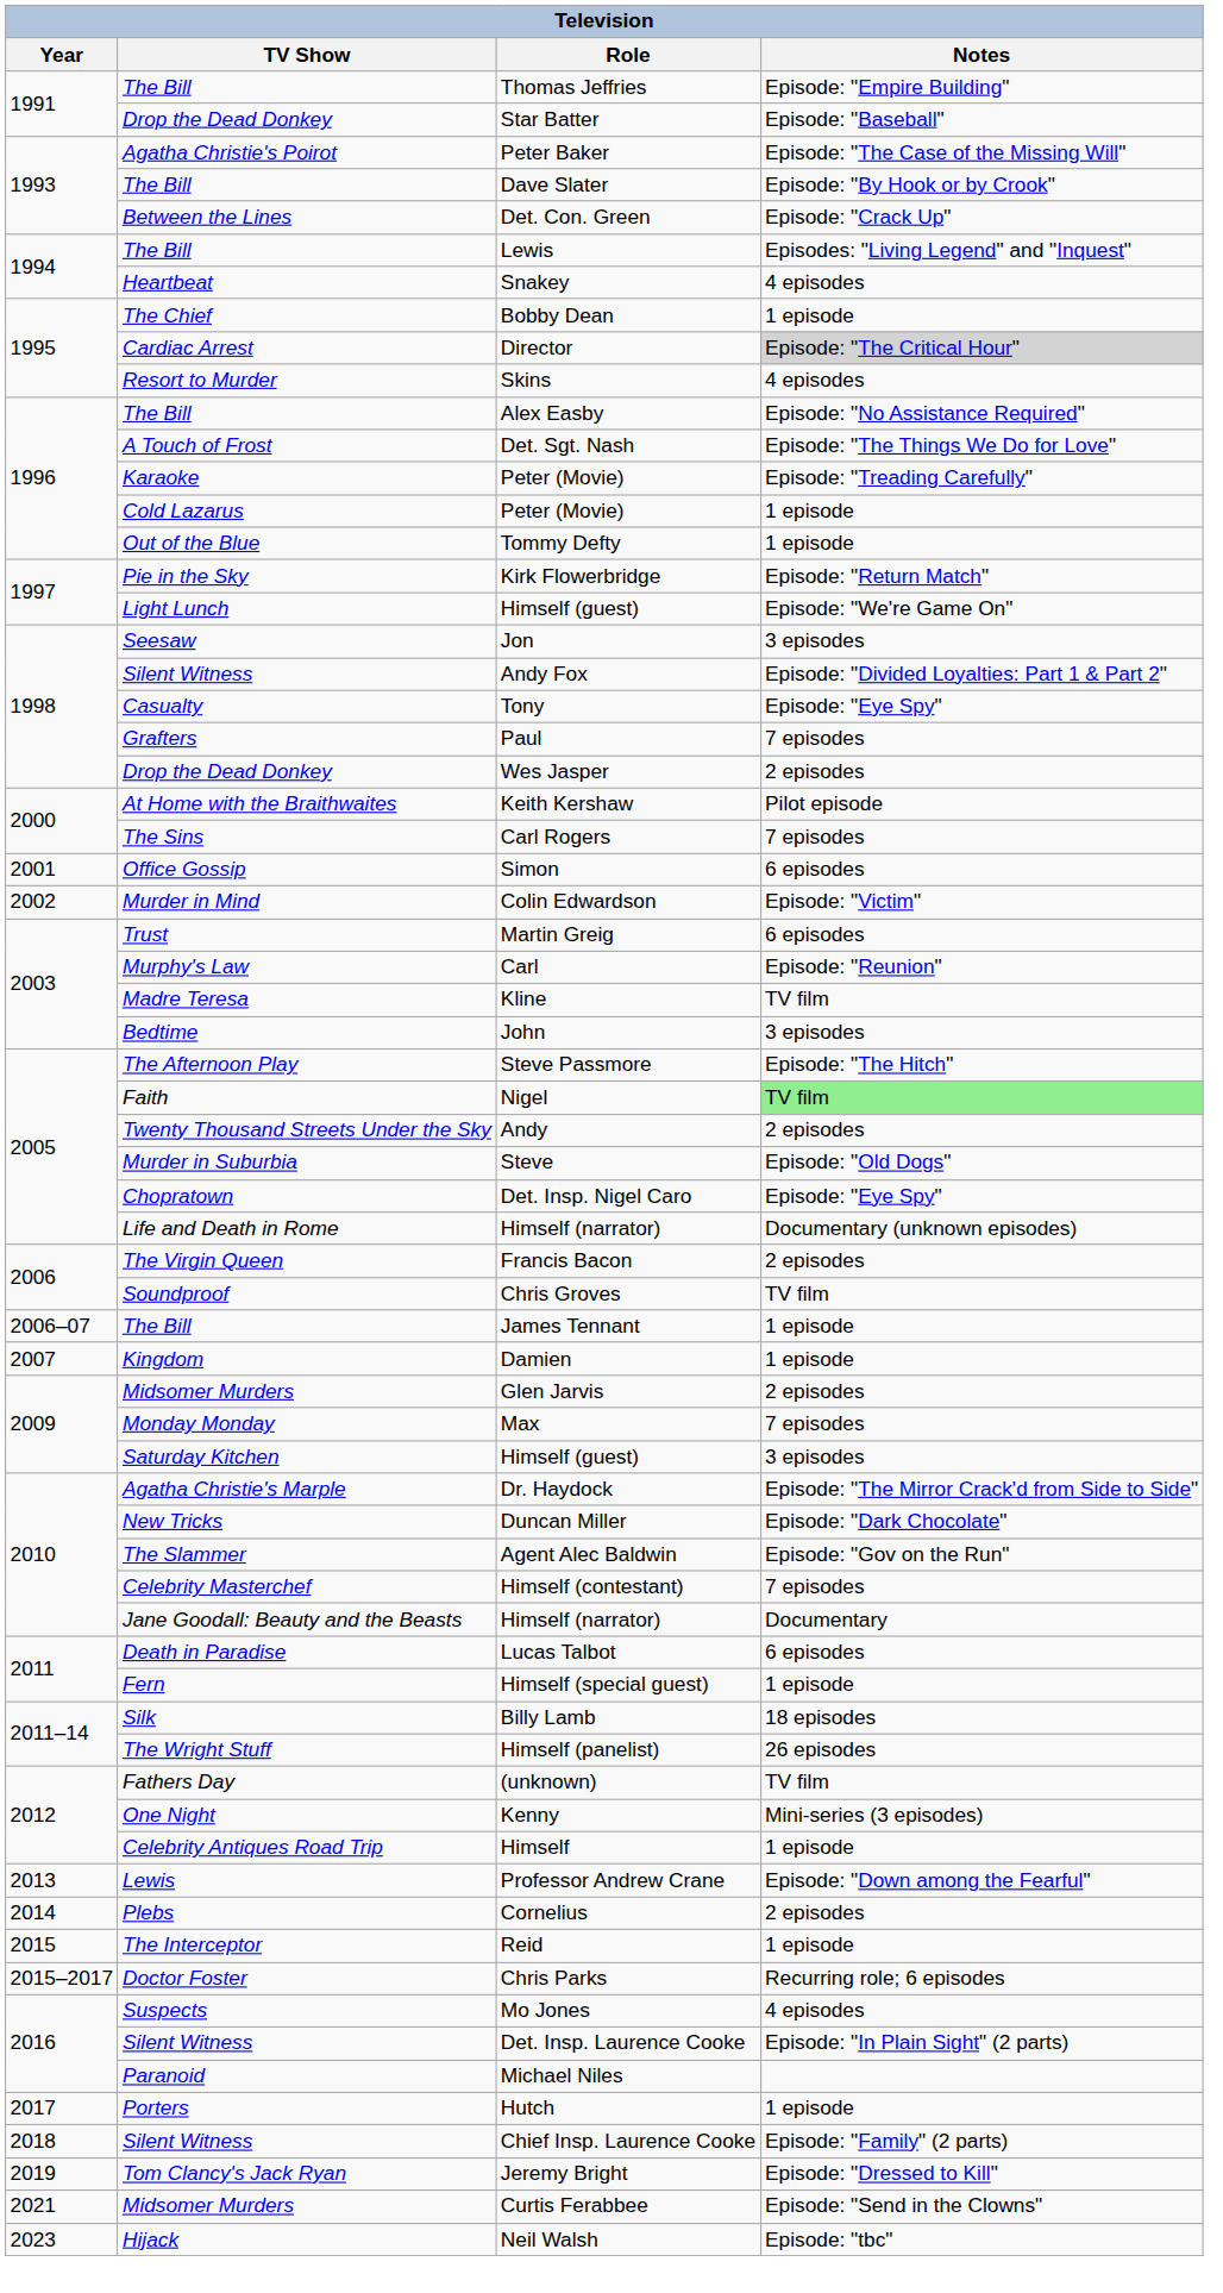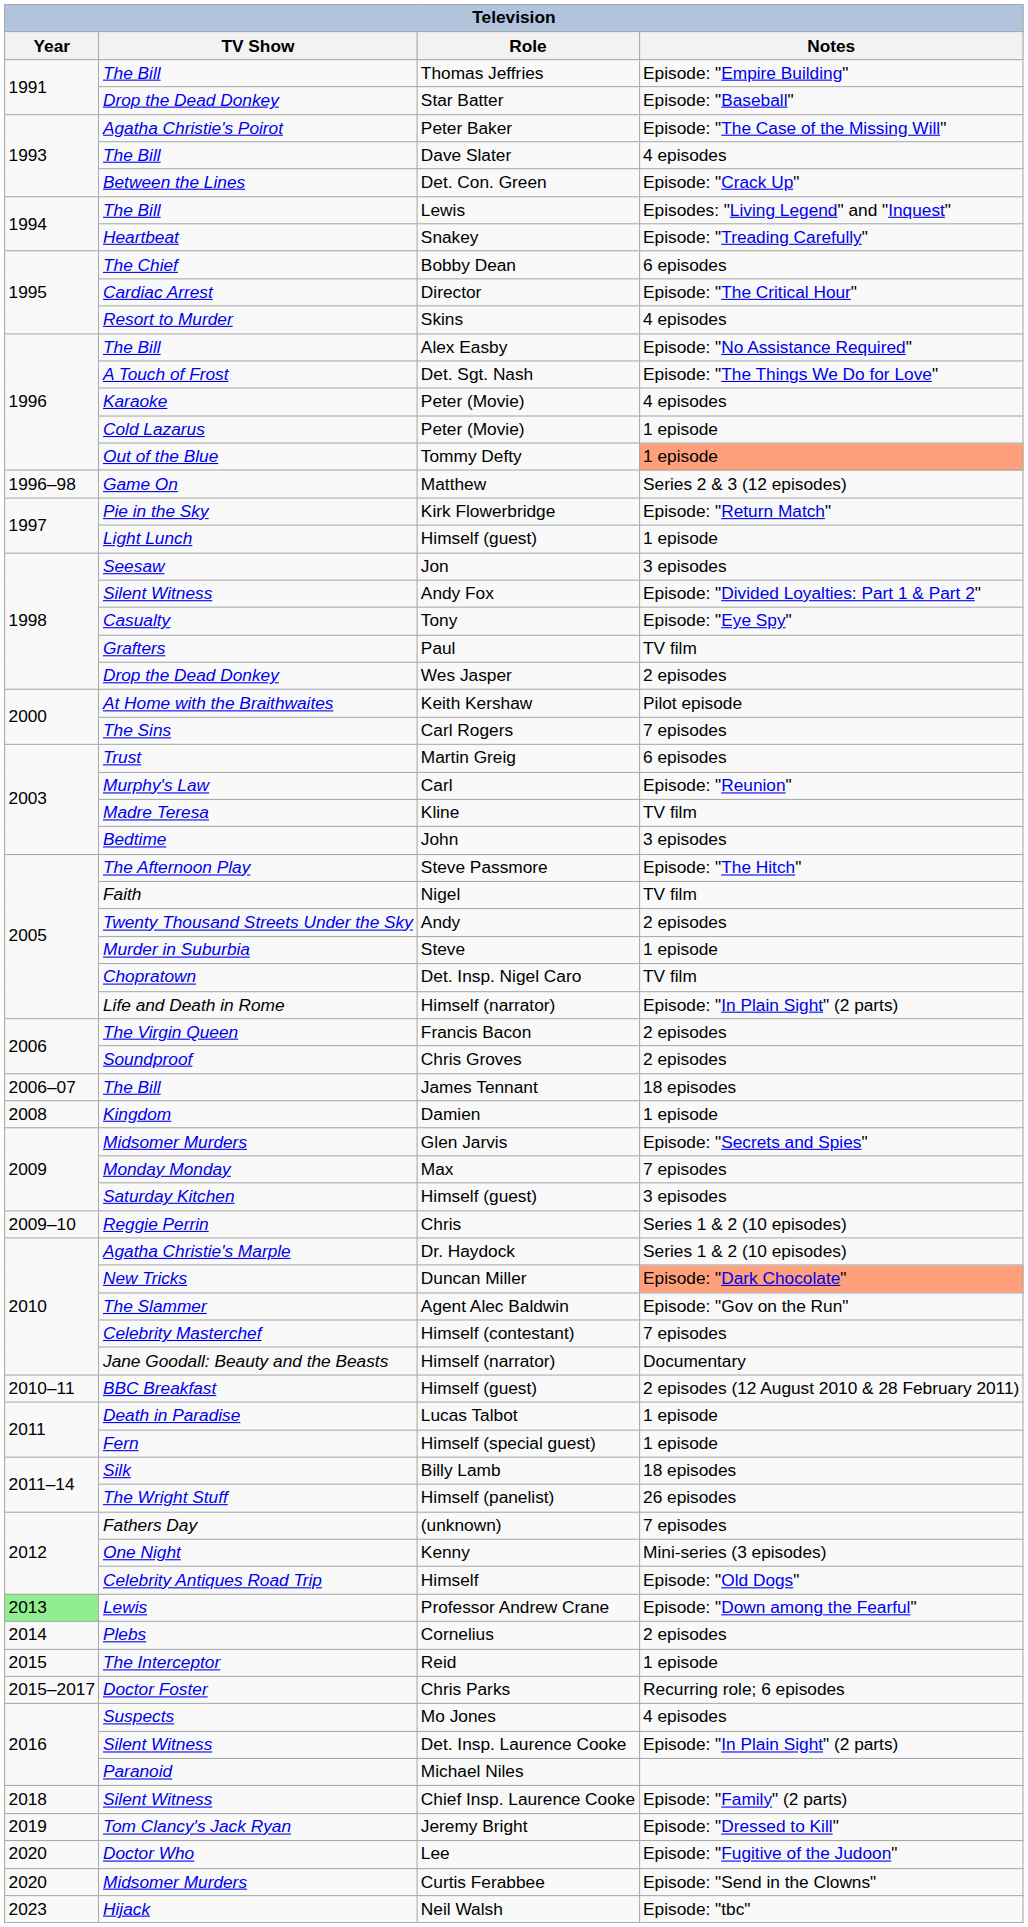Dave Slater | Notes: Episode: "By Hook or by Crook" -> 4 episodes
Snakey | Notes: 4 episodes -> Episode: "Treading Carefully"
Bobby Dean | Notes: 1 episode -> 6 episodes
Director | Notes: lightgrey background -> no background
Karaoke / Peter (Movie) | Notes: Episode: "Treading Carefully" -> 4 episodes
Tommy Defty | Notes: no background -> lightsalmon background
+ row: 1996–98 | Game On | Matthew | Series 2 & 3 (12 episodes)
Light Lunch / Himself (guest) | Notes: Episode: "We're Game On" -> 1 episode
Paul | Notes: 7 episodes -> TV film
- row: 2001 | Office Gossip | Simon | 6 episodes
- row: 2002 | Murder in Mind | Colin Edwardson | Episode: "Victim"
Nigel | Notes: lightgreen background -> no background
Steve | Notes: Episode: "Old Dogs" -> 1 episode
Det. Insp. Nigel Caro | Notes: Episode: "Eye Spy" -> TV film
Life and Death in Rome / Himself (narrator) | Notes: Documentary (unknown episodes) -> Episode: "In Plain Sight" (2 parts)
Chris Groves | Notes: TV film -> 2 episodes
James Tennant | Notes: 1 episode -> 18 episodes
Damien | Year: 2007 -> 2008
Glen Jarvis | Notes: 2 episodes -> Episode: "Secrets and Spies"
+ row: 2009–10 | Reggie Perrin | Chris | Series 1 & 2 (10 episodes)
Dr. Haydock | Notes: Episode: "The Mirror Crack'd from Side to Side" -> Series 1 & 2 (10 episodes)
Duncan Miller | Notes: no background -> lightsalmon background
+ row: 2010–11 | BBC Breakfast | Himself (guest) | 2 episodes (12 August 2010 & 28 February 2011)
Lucas Talbot | Notes: 6 episodes -> 1 episode
(unknown) | Notes: TV film -> 7 episodes
Himself | Notes: 1 episode -> Episode: "Old Dogs"
Professor Andrew Crane | Year: no background -> lightgreen background
- row: 2017 | Porters | Hutch | 1 episode
+ row: 2020 | Doctor Who | Lee | Episode: "Fugitive of the Judoon"
Curtis Ferabbee | Year: 2021 -> 2020
